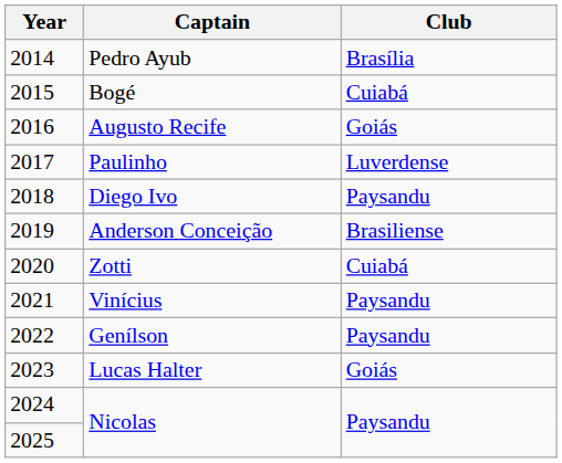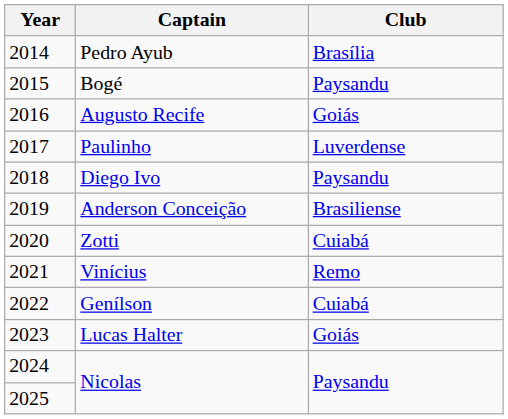Bogé | Club: Cuiabá -> Paysandu
Vinícius | Club: Paysandu -> Remo
Genílson | Club: Paysandu -> Cuiabá
